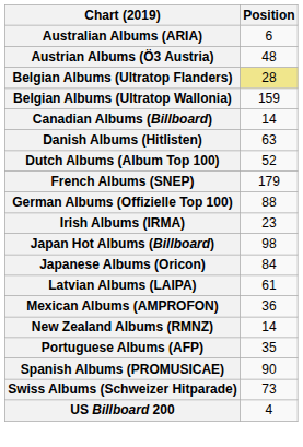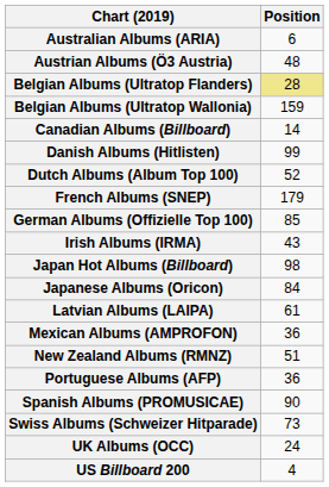Danish Albums (Hitlisten) | Position: 63 -> 99
German Albums (Offizielle Top 100) | Position: 88 -> 85
Irish Albums (IRMA) | Position: 23 -> 43
New Zealand Albums (RMNZ) | Position: 14 -> 51
Portuguese Albums (AFP) | Position: 35 -> 36
+ row: UK Albums (OCC) | 24
